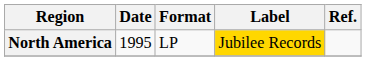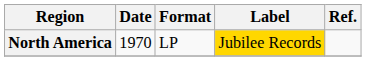North America | Date: 1995 -> 1970
